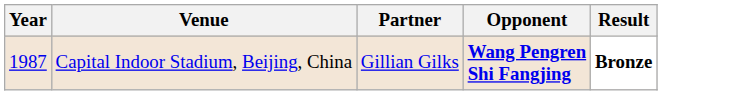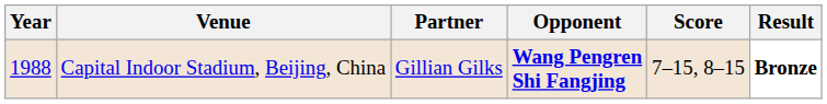+ column: Score | 7–15, 8–15
Capital Indoor Stadium, Beijing, China | Year: 1987 -> 1988
